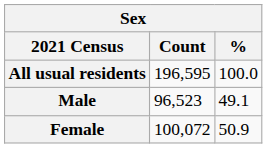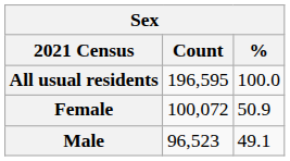rows swapped: Female <-> Male
